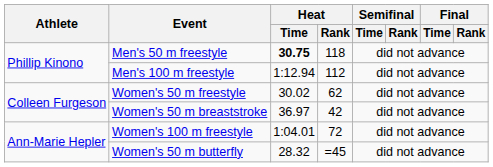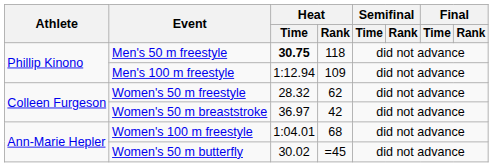Men's 100 m freestyle | Heat / Rank: 112 -> 109
Women's 50 m freestyle | Heat / Time: 30.02 -> 28.32
Women's 100 m freestyle | Heat / Rank: 72 -> 68
Women's 50 m butterfly | Heat / Time: 28.32 -> 30.02
